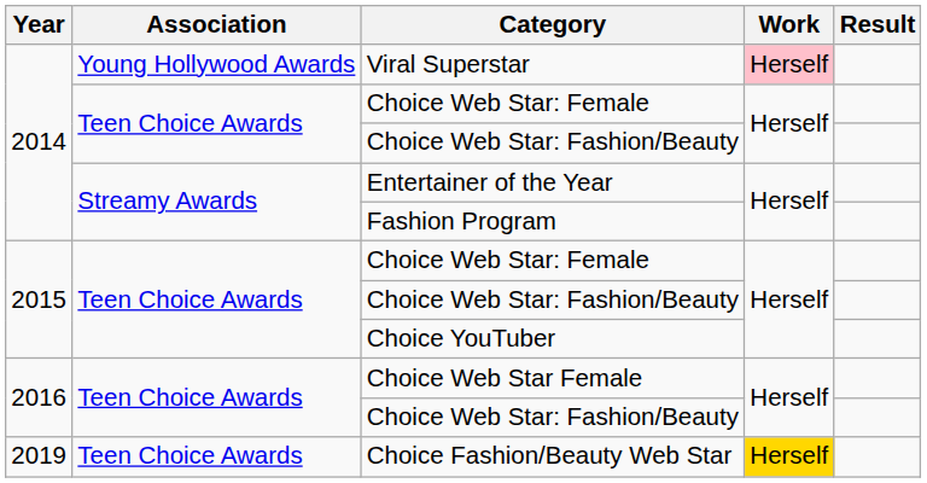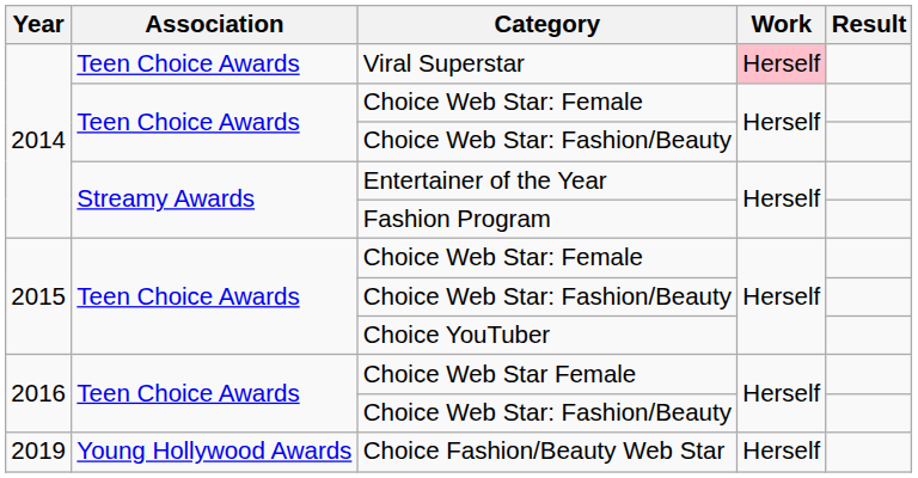Viral Superstar | Association: Young Hollywood Awards -> Teen Choice Awards
Choice Fashion/Beauty Web Star | Association: Teen Choice Awards -> Young Hollywood Awards
Choice Fashion/Beauty Web Star | Work: gold background -> no background
